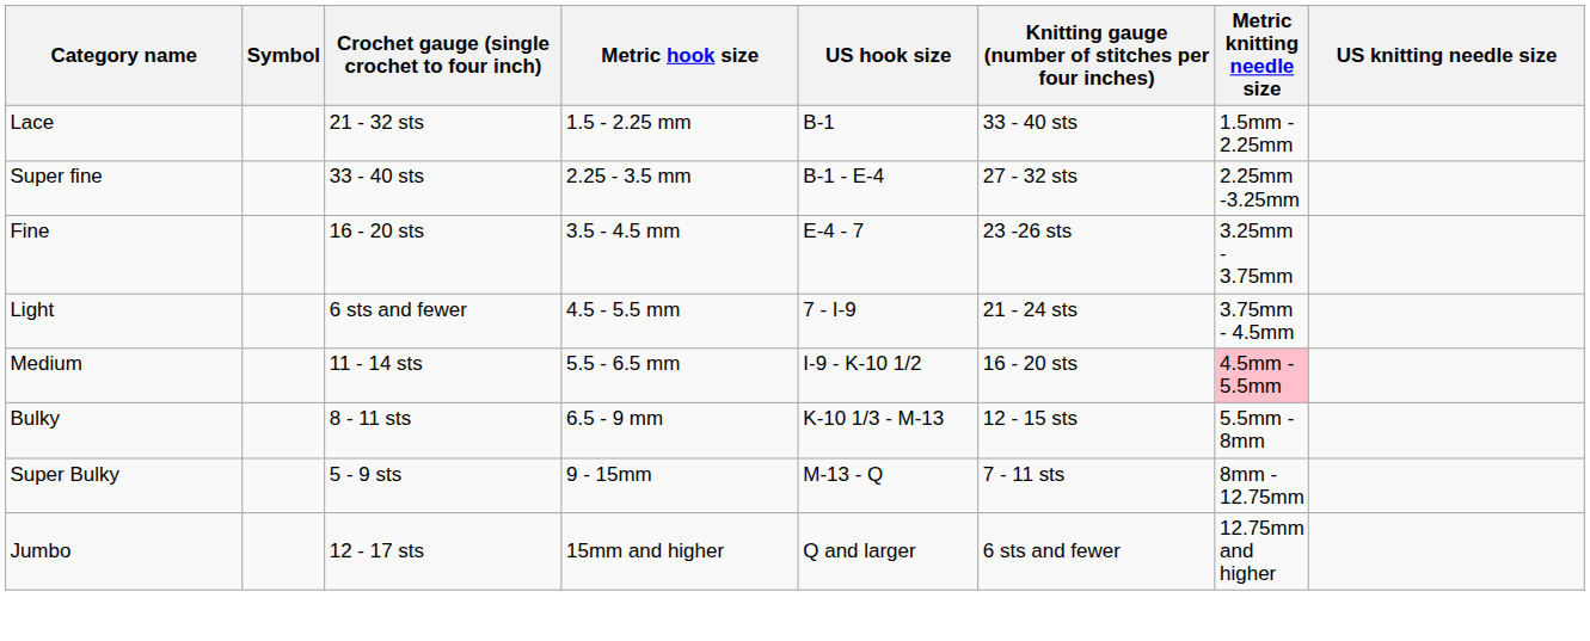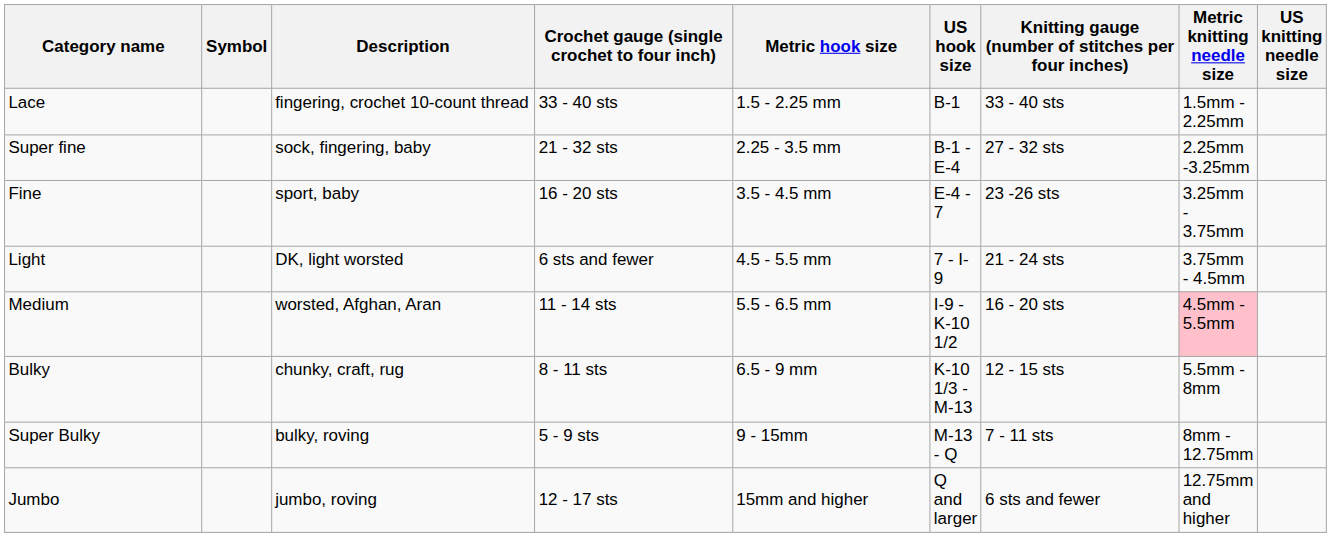+ column: Description | fingering, crochet 10-count thread | sock, fingering, baby | sport, baby | DK, light worsted | worsted, Afghan, Aran | chunky, craft, rug | bulky, roving | jumbo, roving
Lace | Crochet gauge (single crochet to four inch): 21 - 32 sts -> 33 - 40 sts
Super fine | Crochet gauge (single crochet to four inch): 33 - 40 sts -> 21 - 32 sts
